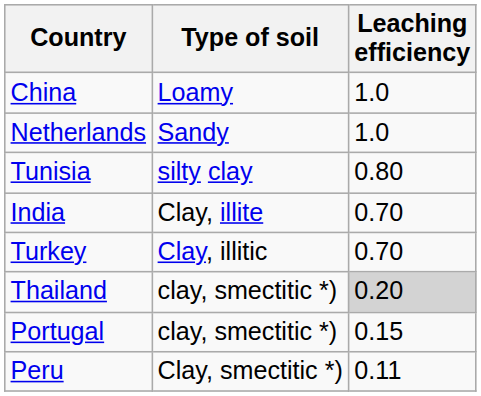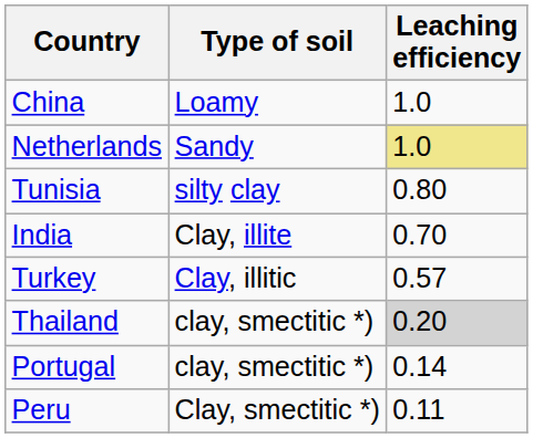Netherlands | Leaching efficiency: no background -> khaki background
Turkey | Leaching efficiency: 0.70 -> 0.57
Portugal | Leaching efficiency: 0.15 -> 0.14
